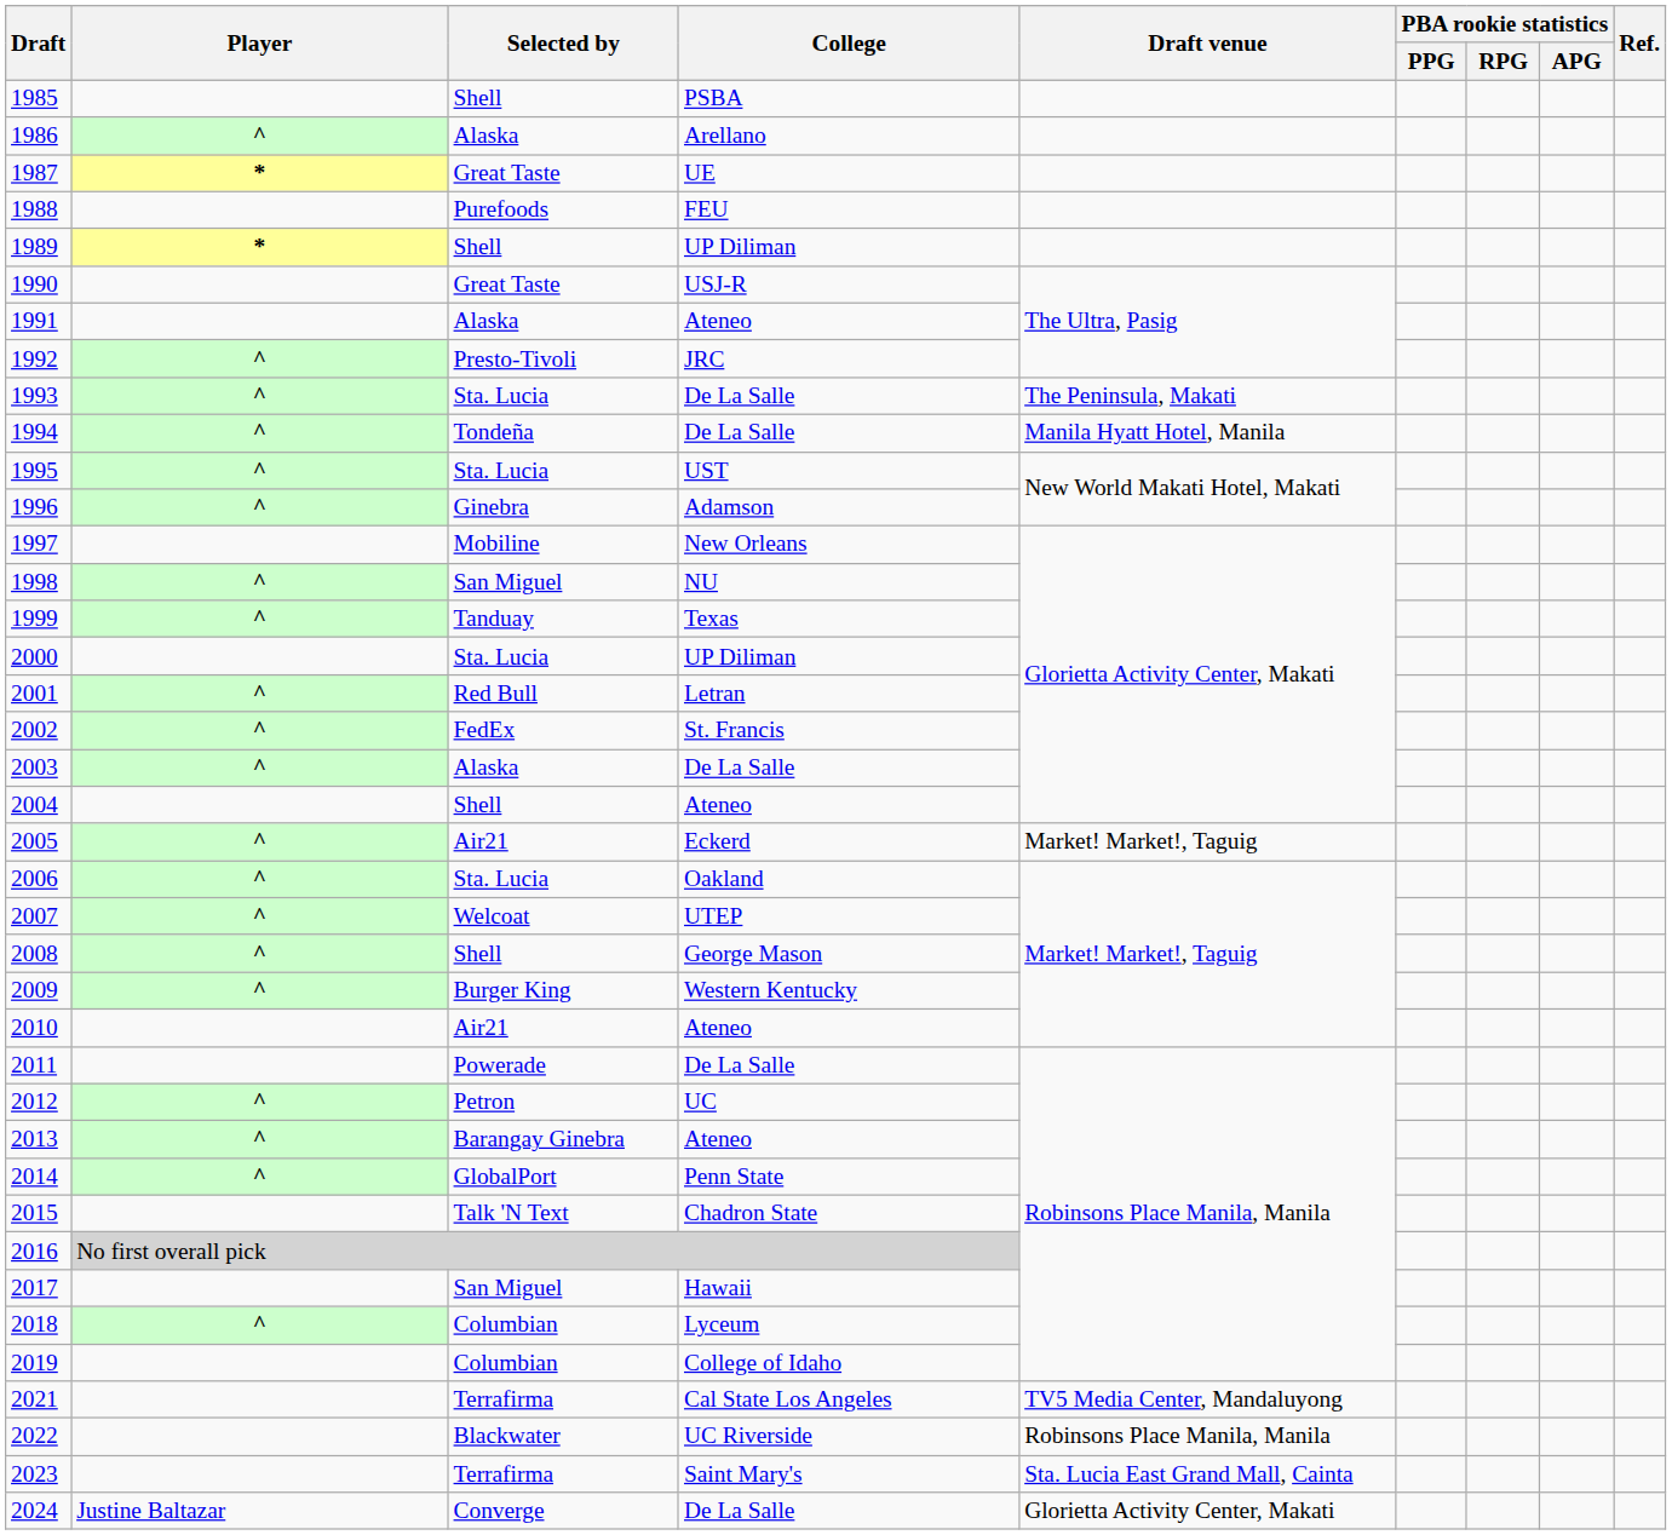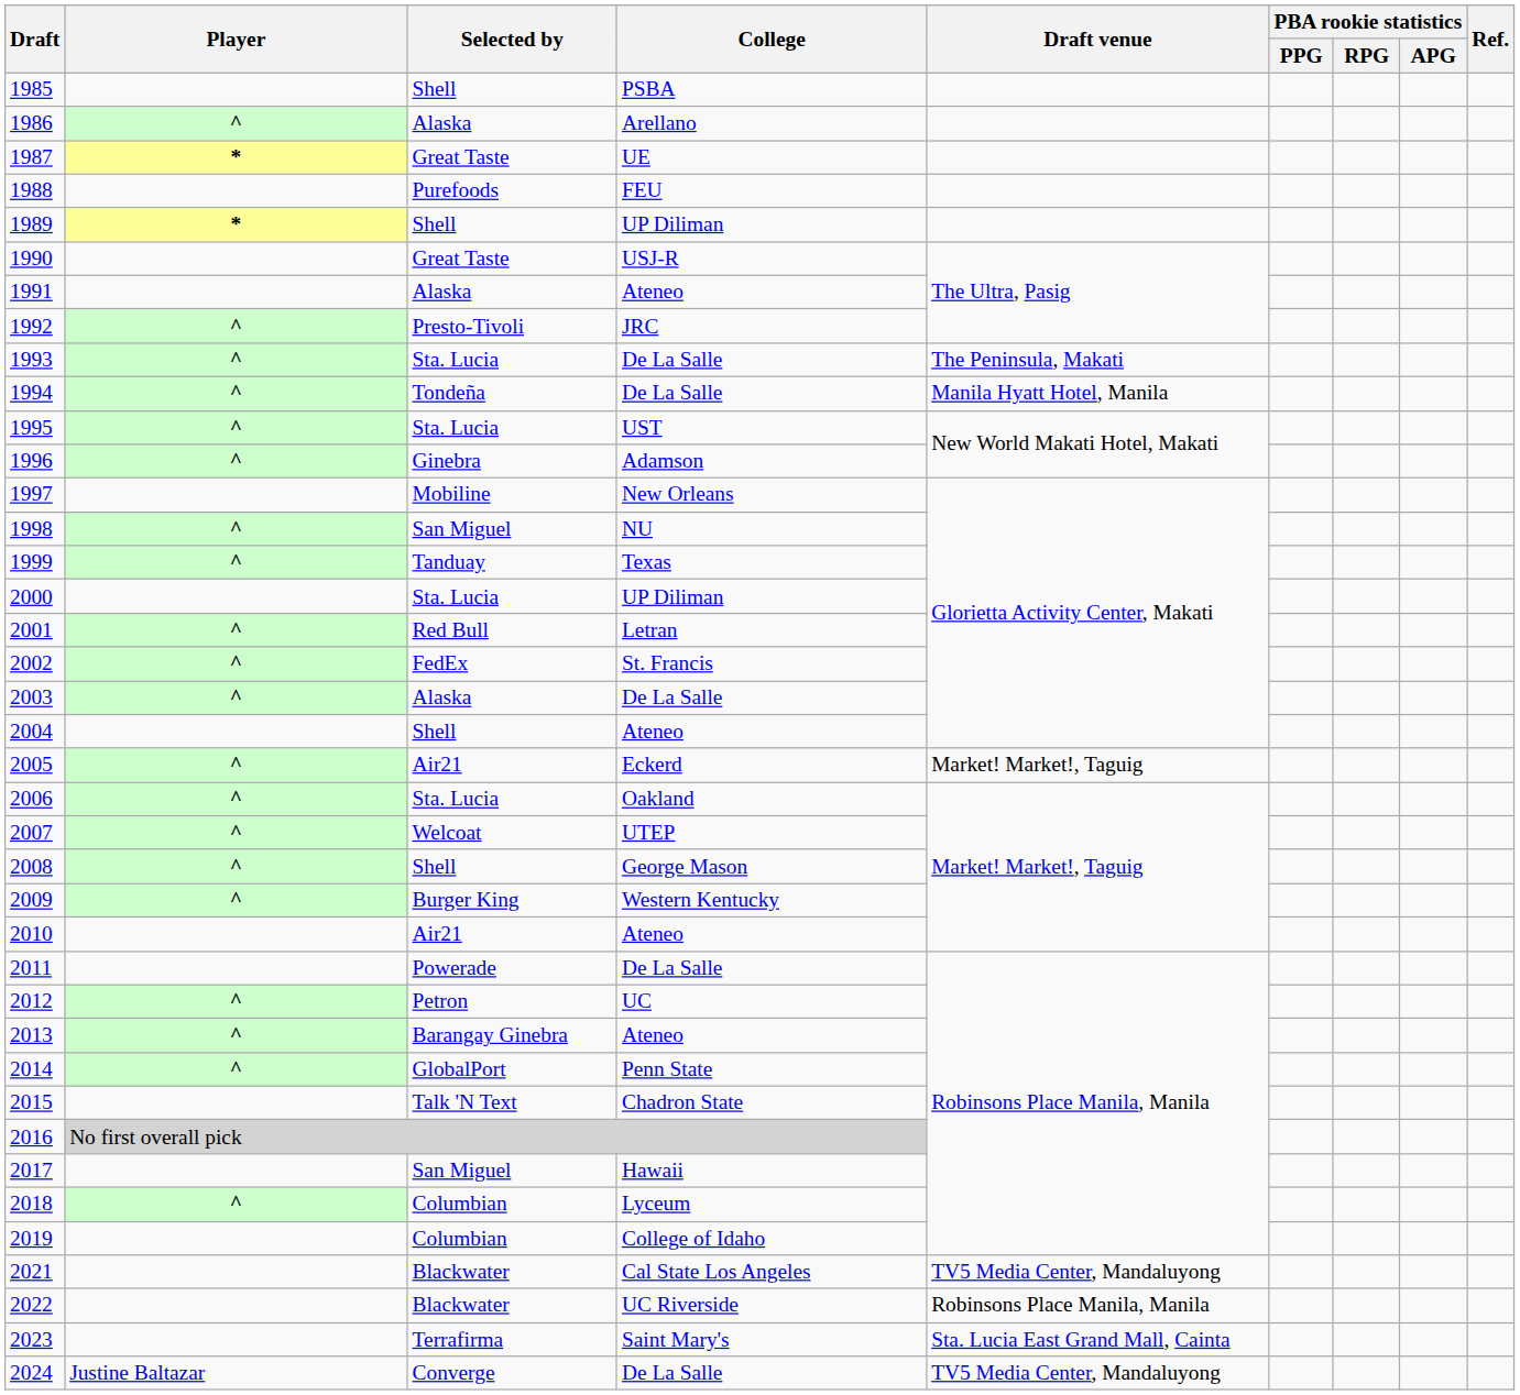2021 | Selected by: Terrafirma -> Blackwater
2024 | Draft venue: Glorietta Activity Center, Makati -> TV5 Media Center, Mandaluyong
